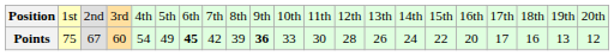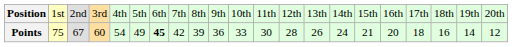Points | column 10: bold -> normal
Points | column 16: 22 -> 21
Points | column 18: 17 -> 18
Points | column 20: 13 -> 14
